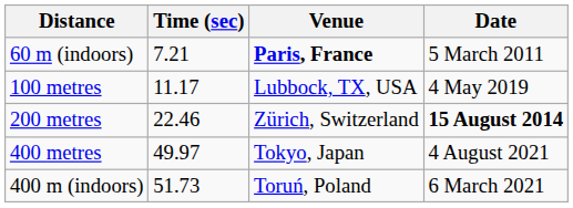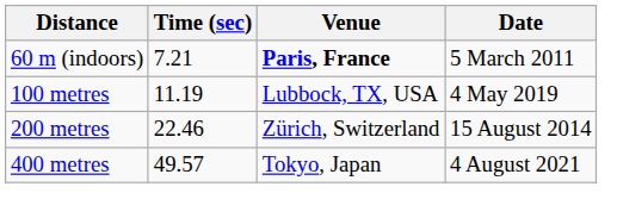100 metres | Time (sec): 11.17 -> 11.19
200 metres | Date: bold -> normal
400 metres | Time (sec): 49.97 -> 49.57
- row: 400 m (indoors) | 51.73 | Toruń, Poland | 6 March 2021
